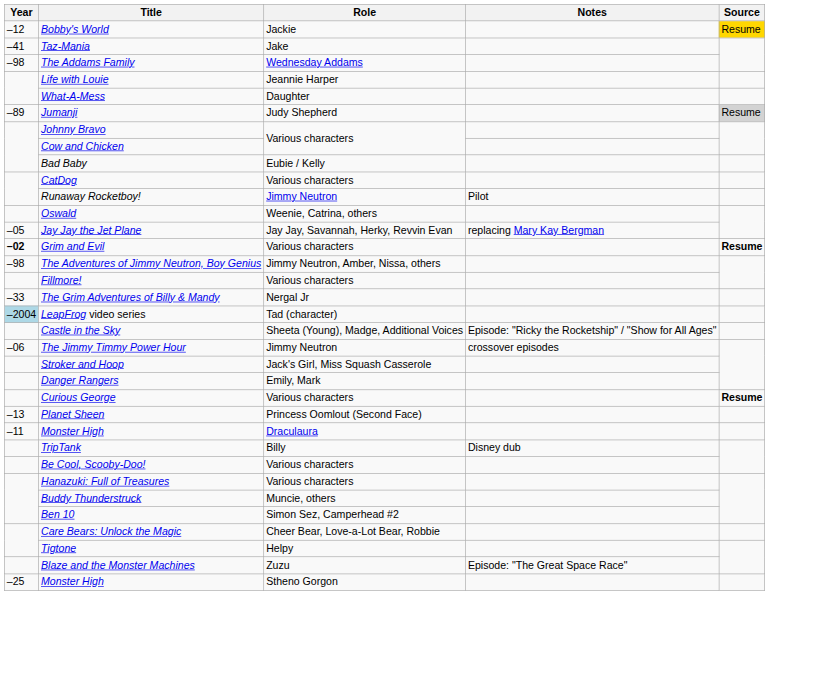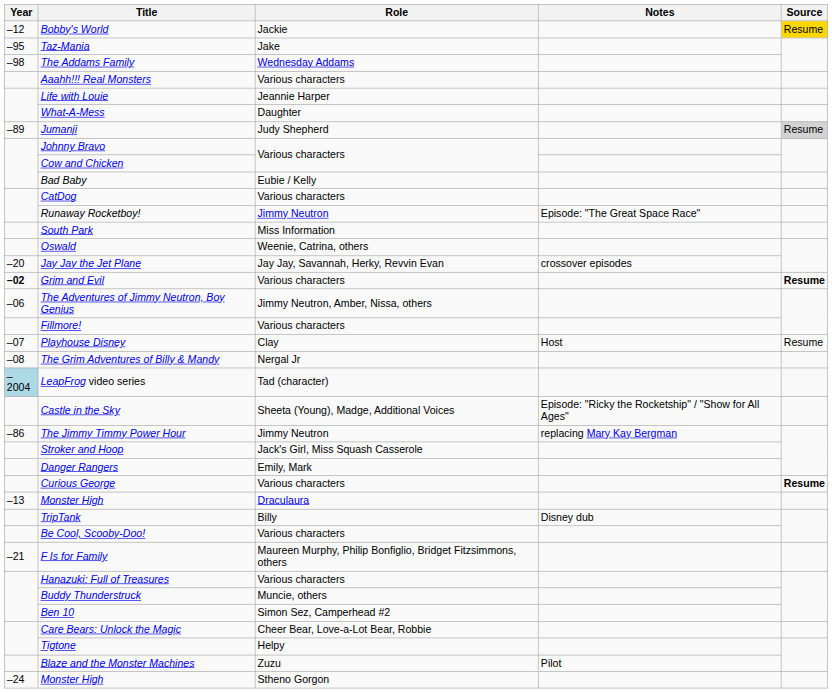Taz-Mania | Year: –41 -> –95
+ row: Aaahh!!! Real Monsters | Various characters
Runaway Rocketboy! | Notes: Pilot -> Episode: "The Great Space Race"
+ row: South Park | Miss Information
Jay Jay the Jet Plane | Year: –05 -> –20
Jay Jay the Jet Plane | Notes: replacing Mary Kay Bergman -> crossover episodes
The Adventures of Jimmy Neutron, Boy Genius | Year: –98 -> –06
+ row: –07 | Playhouse Disney | Clay | Host | Resume
The Grim Adventures of Billy & Mandy | Year: –33 -> –08
The Jimmy Timmy Power Hour | Year: –06 -> –86
The Jimmy Timmy Power Hour | Notes: crossover episodes -> replacing Mary Kay Bergman
- row: –13 | Planet Sheen | Princess Oomlout (Second Face)
Monster High / Draculaura | Year: –11 -> –13
+ row: –21 | F Is for Family | Maureen Murphy, Philip Bonfiglio, Bridget Fitzsimmons, others
Blaze and the Monster Machines | Notes: Episode: "The Great Space Race" -> Pilot
Monster High / Stheno Gorgon | Year: –25 -> –24
